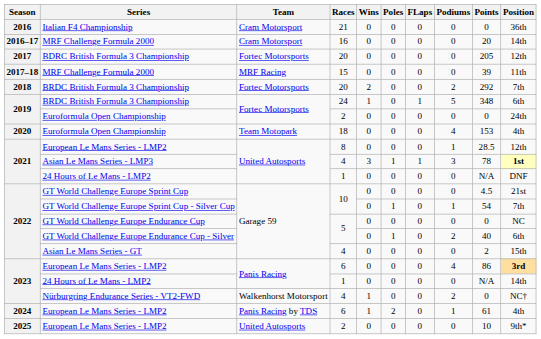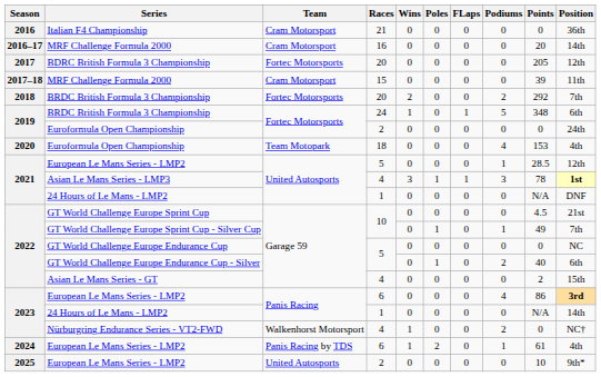2017–18 / MRF Challenge Formula 2000 | Team: MRF Racing -> Cram Motorsport
2021 / European Le Mans Series - LMP2 | Races: 8 -> 5
GT World Challenge Europe Sprint Cup - Silver Cup | Points: 54 -> 49
